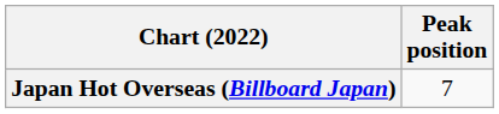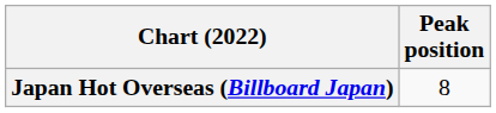Japan Hot Overseas (Billboard Japan) | Peak position: 7 -> 8
